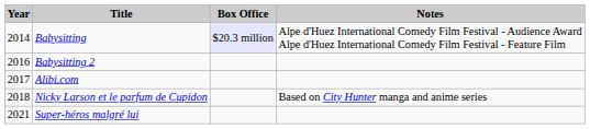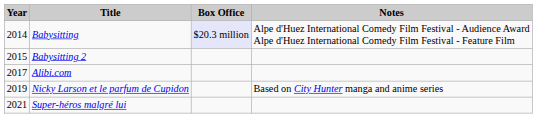Babysitting 2 | Year: 2016 -> 2015
Nicky Larson et le parfum de Cupidon | Year: 2018 -> 2019
